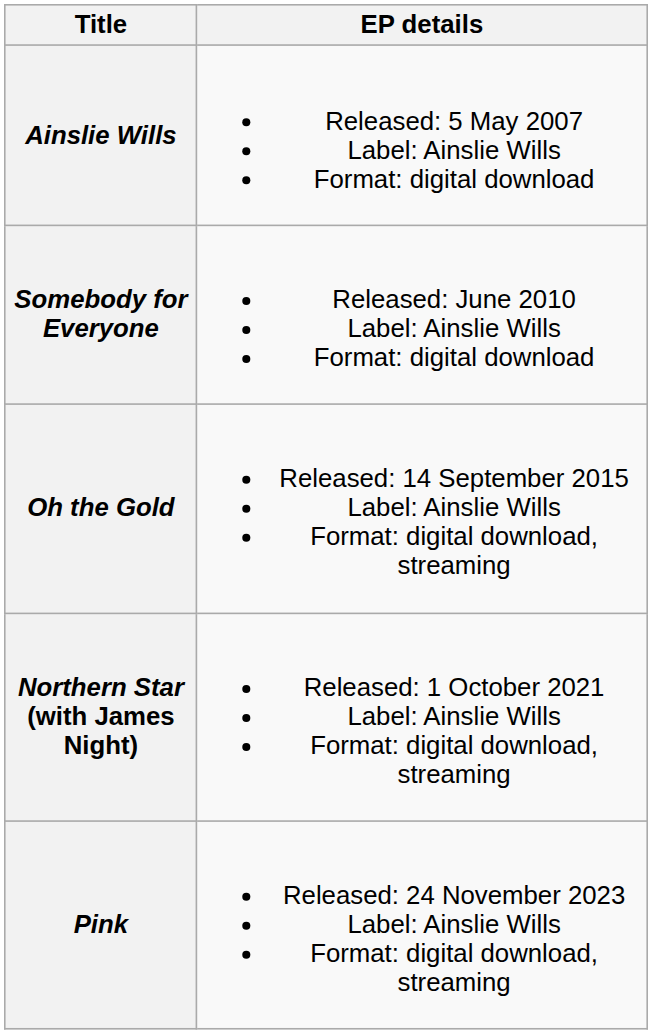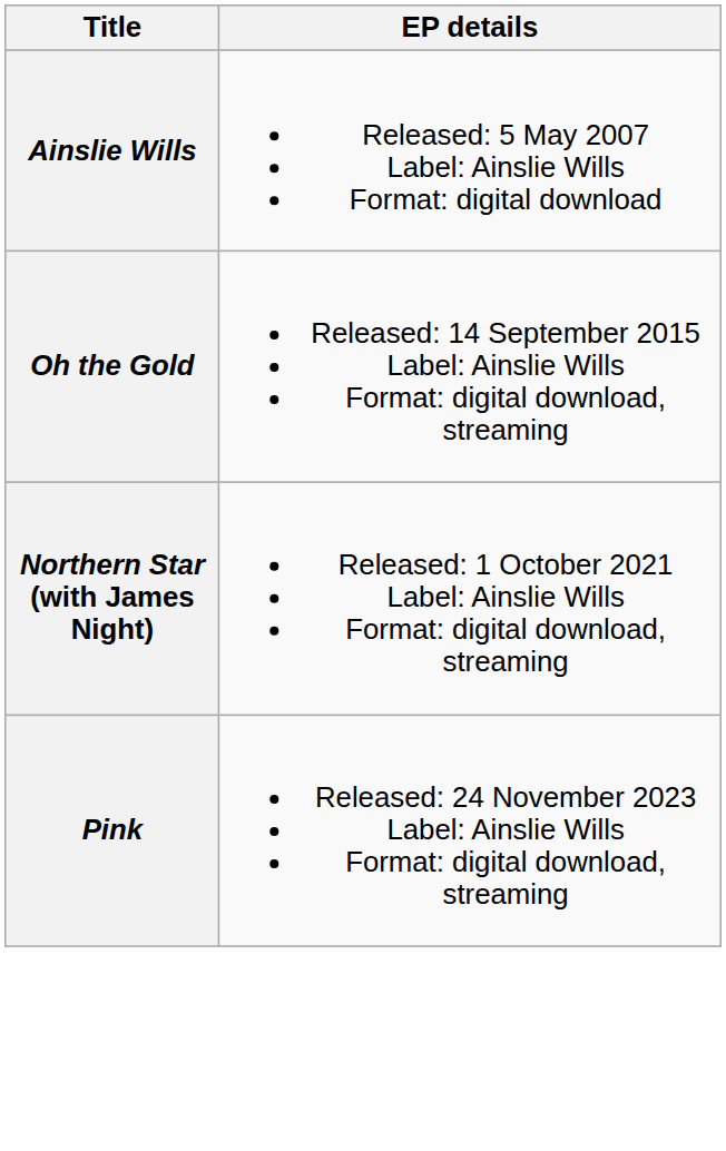- row: Somebody for Everyone | Released: June 2010 Label: Ainslie Wills Format: digital download
